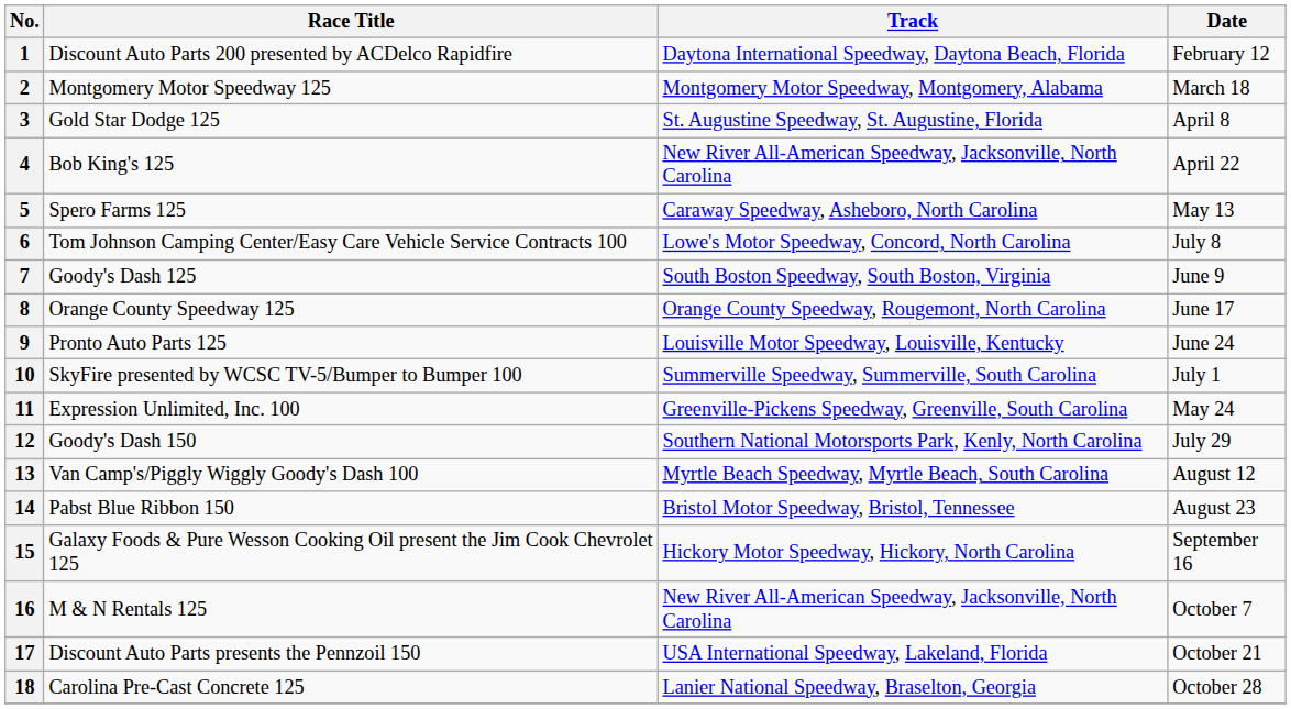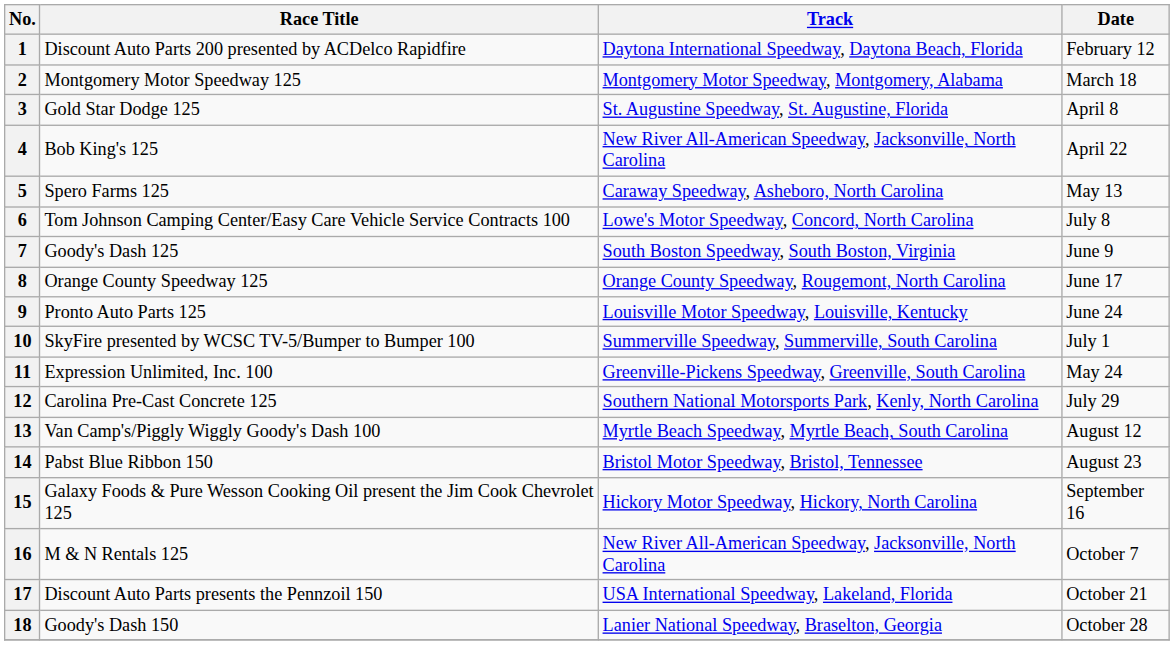12 | Race Title: Goody's Dash 150 -> Carolina Pre-Cast Concrete 125
18 | Race Title: Carolina Pre-Cast Concrete 125 -> Goody's Dash 150
